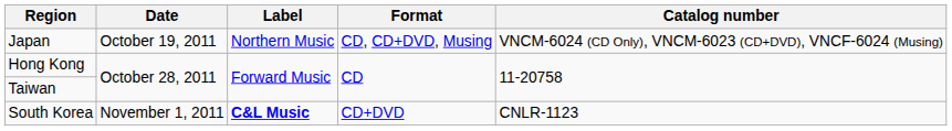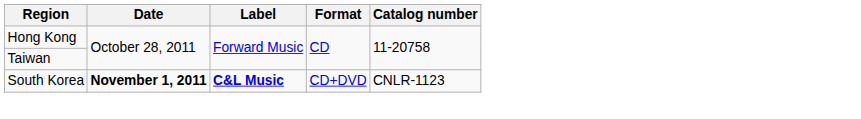- row: Japan | October 19, 2011 | Northern Music | CD, CD+DVD, Musing | VNCM-6024 (CD Only), VNCM-6023 (CD+DVD), VNCF-6024 (Musing)
South Korea | Date: normal -> bold
